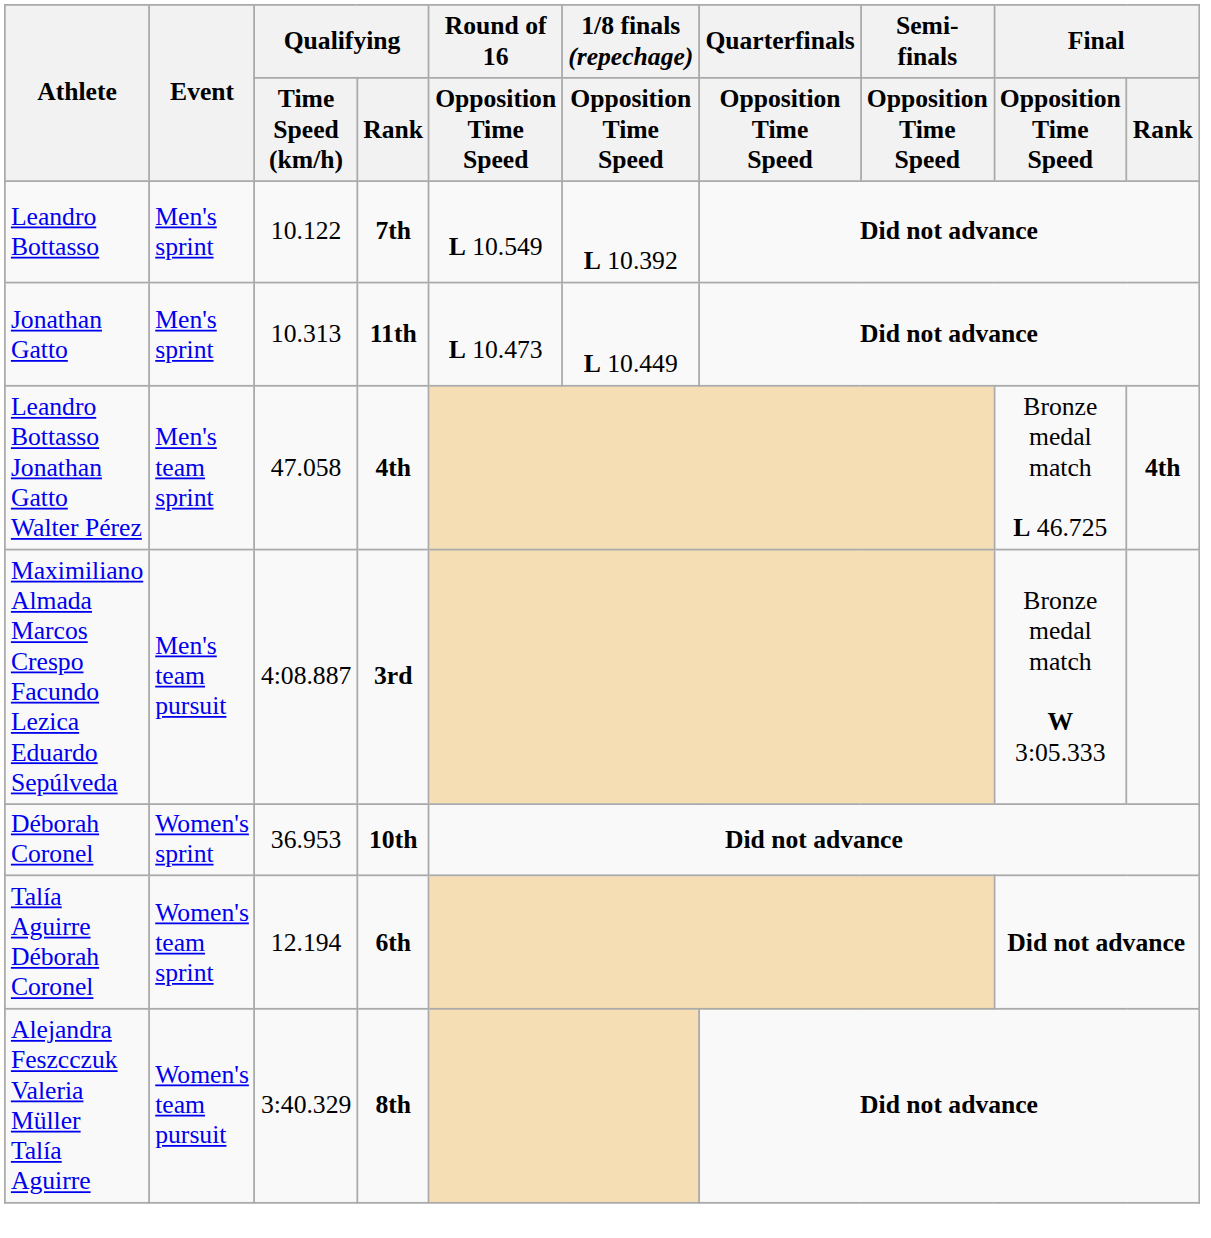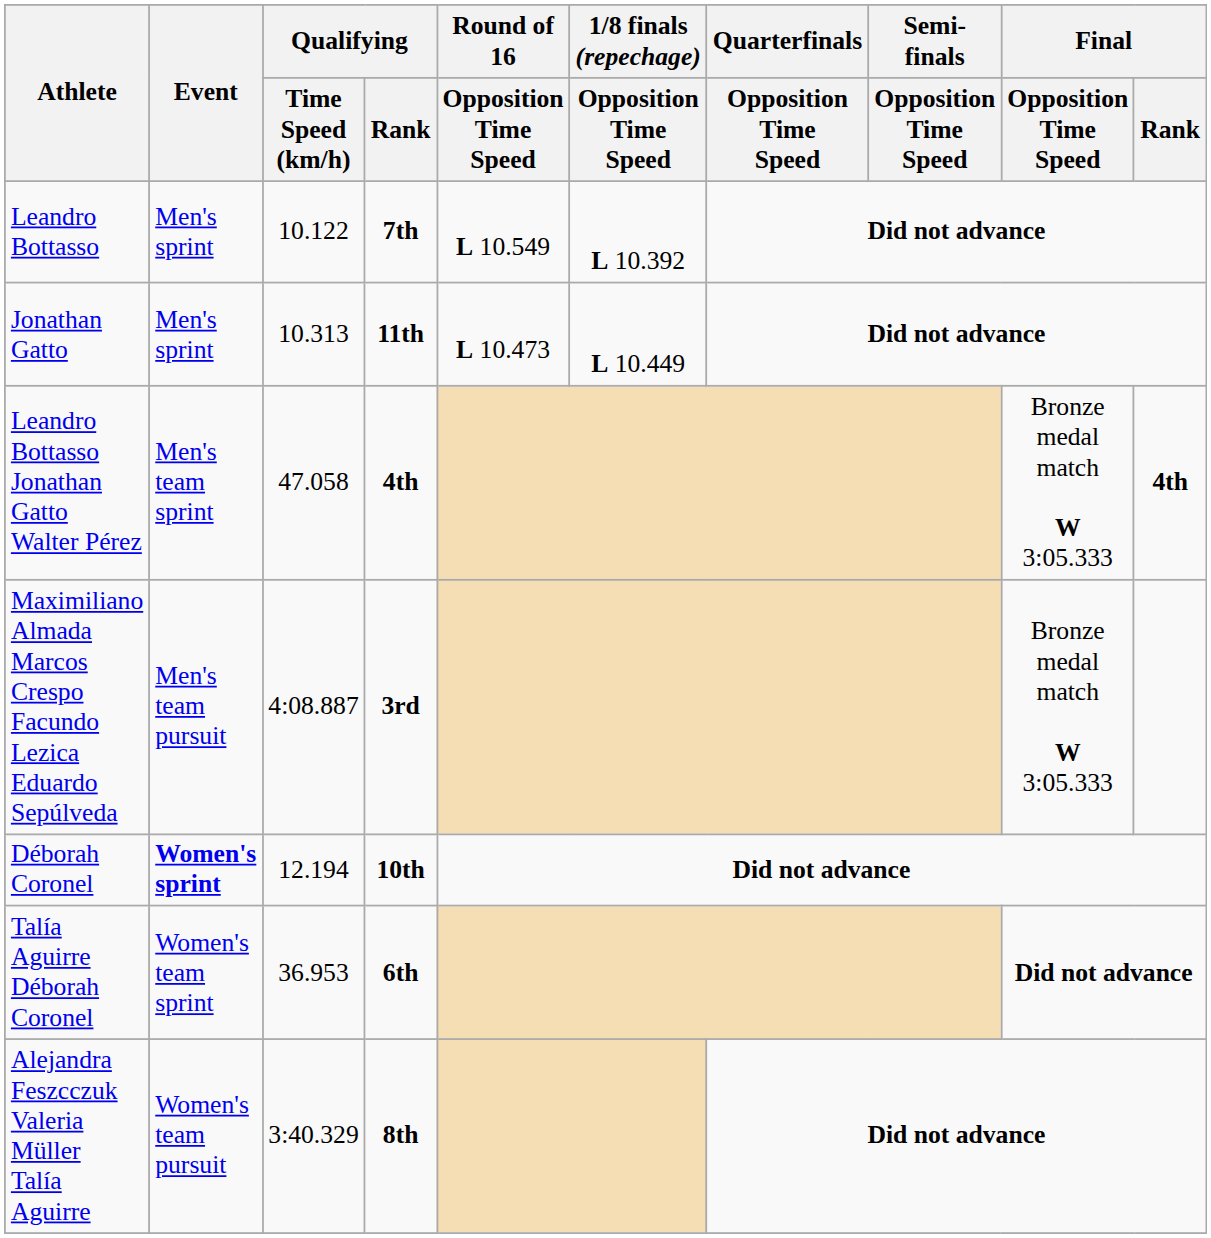Leandro Bottasso Jonathan Gatto Walter Pérez | Final / Opposition Time Speed: Bronze medal match L 46.725 -> Bronze medal match W 3:05.333
Déborah Coronel | Event: normal -> bold
Déborah Coronel | Qualifying / Time Speed (km/h): 36.953 -> 12.194
Talía Aguirre Déborah Coronel | Qualifying / Time Speed (km/h): 12.194 -> 36.953
